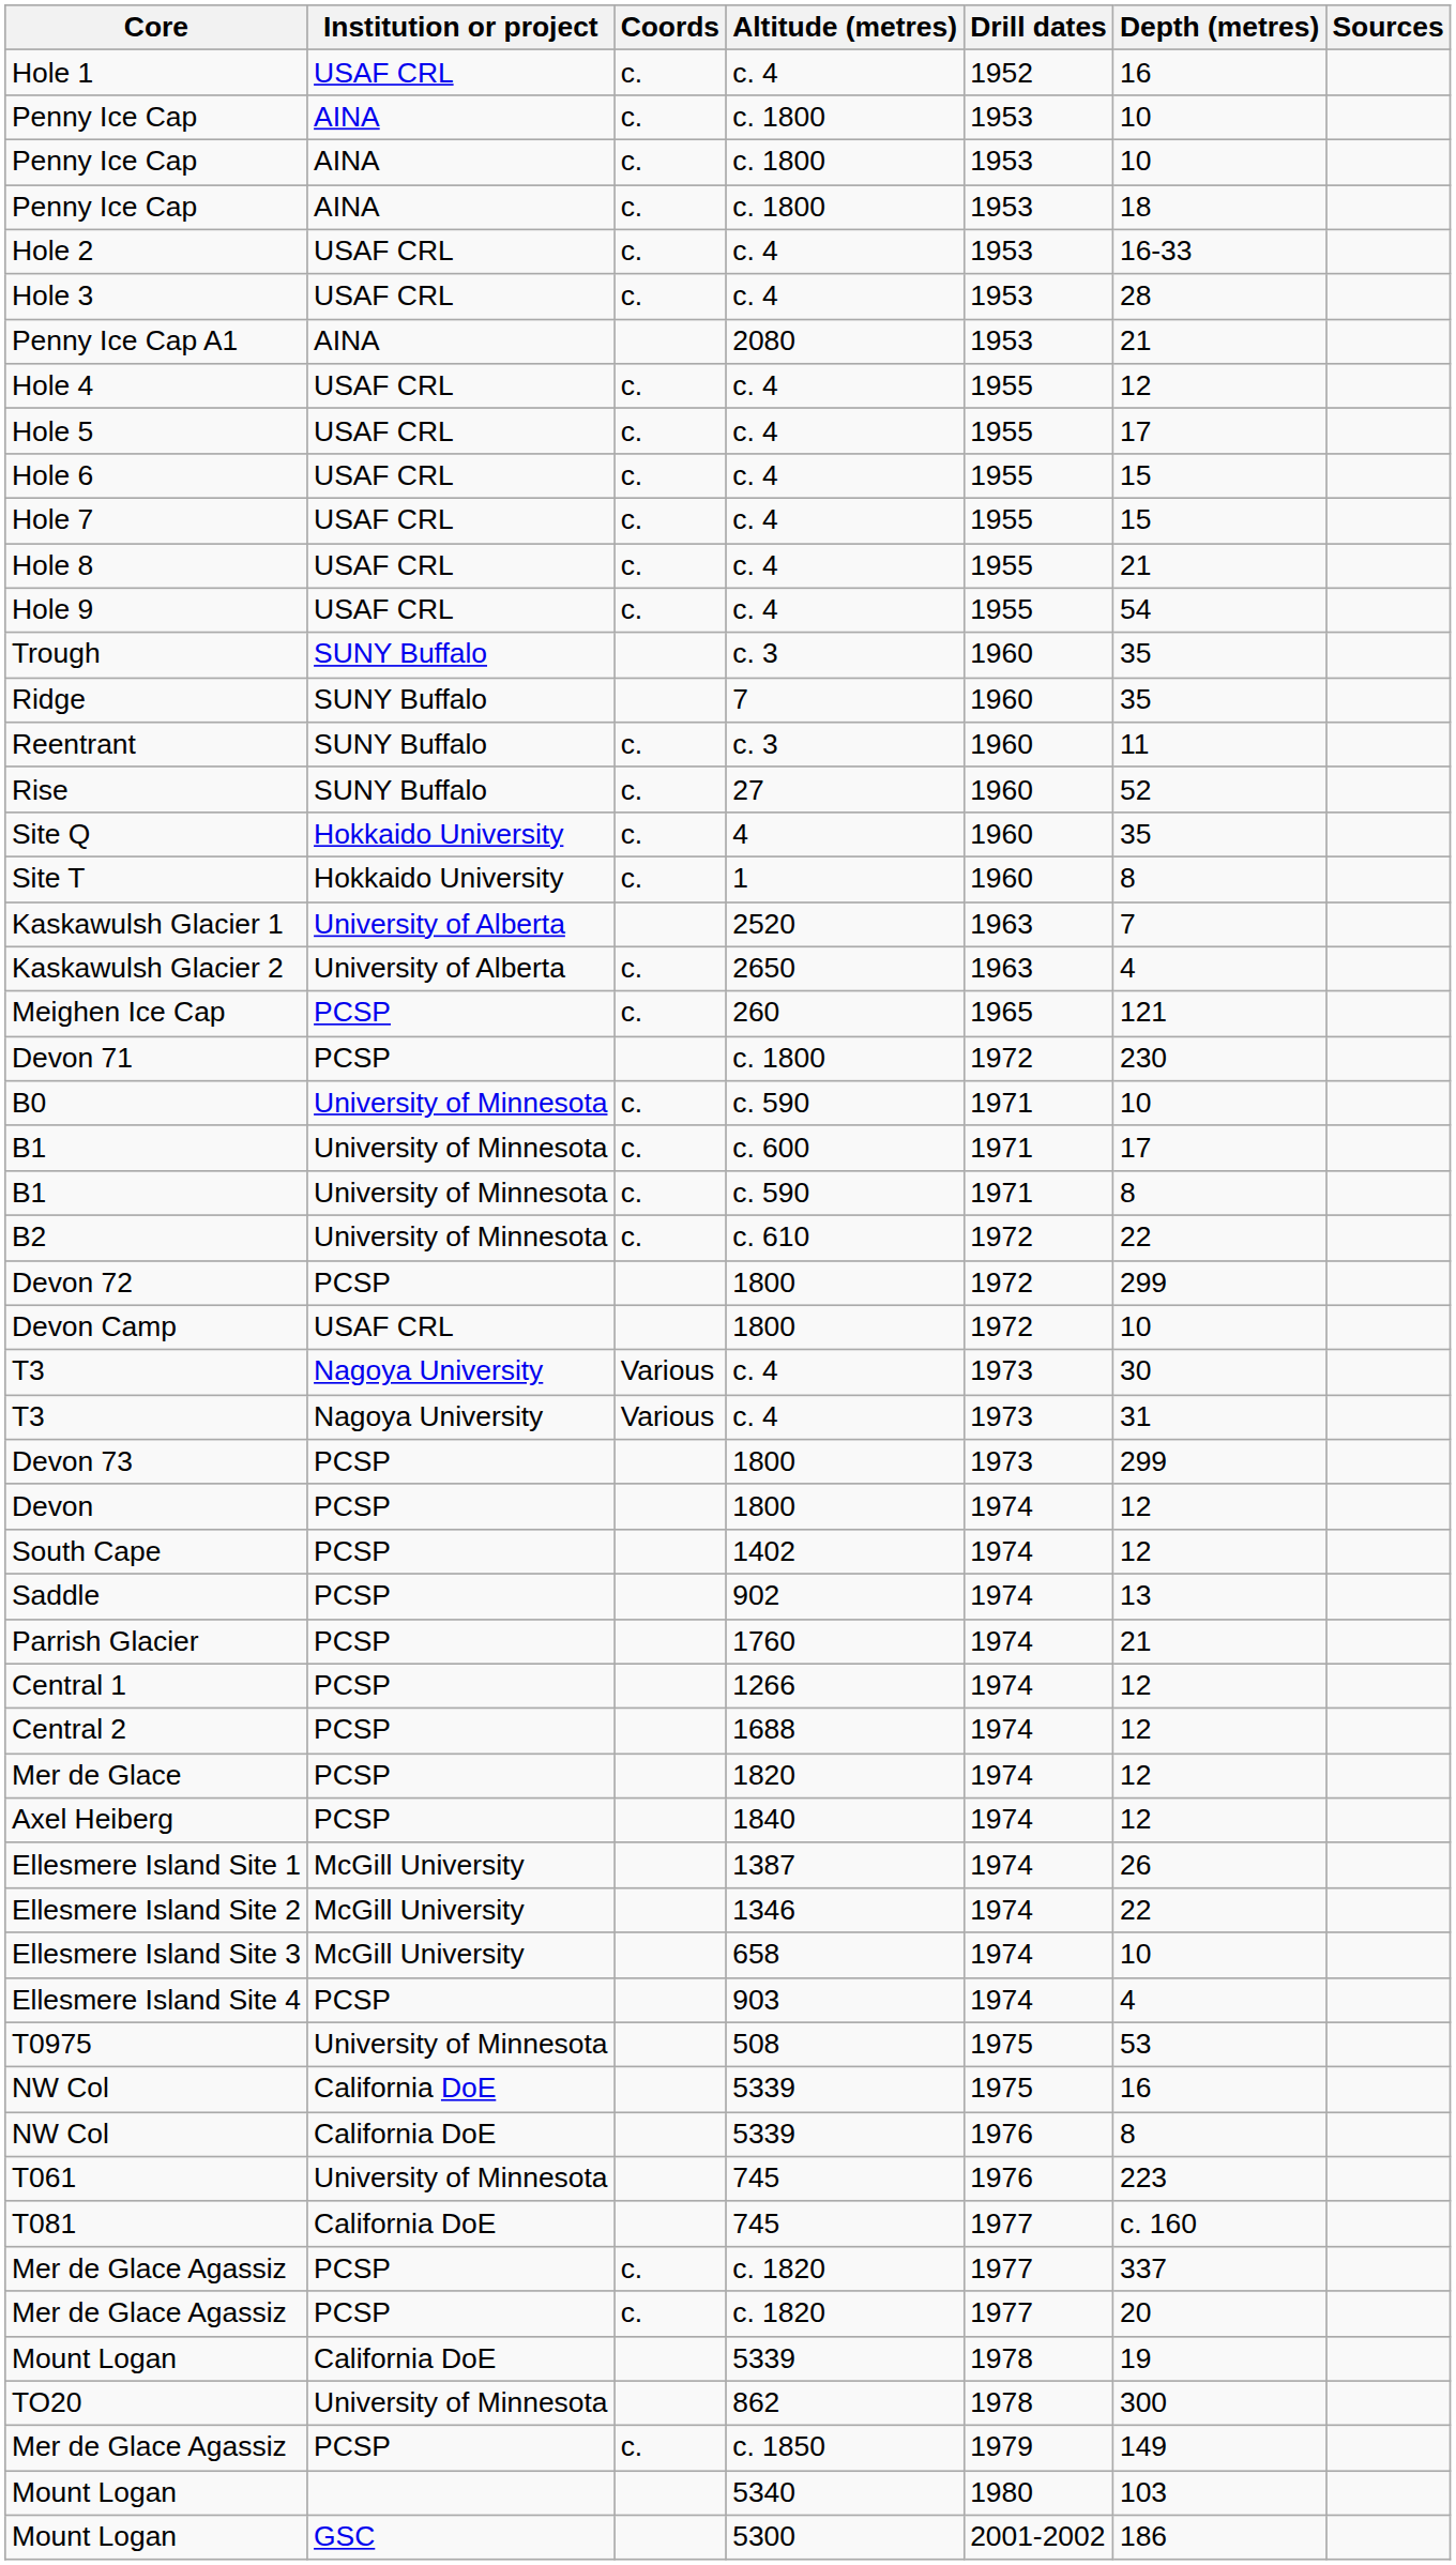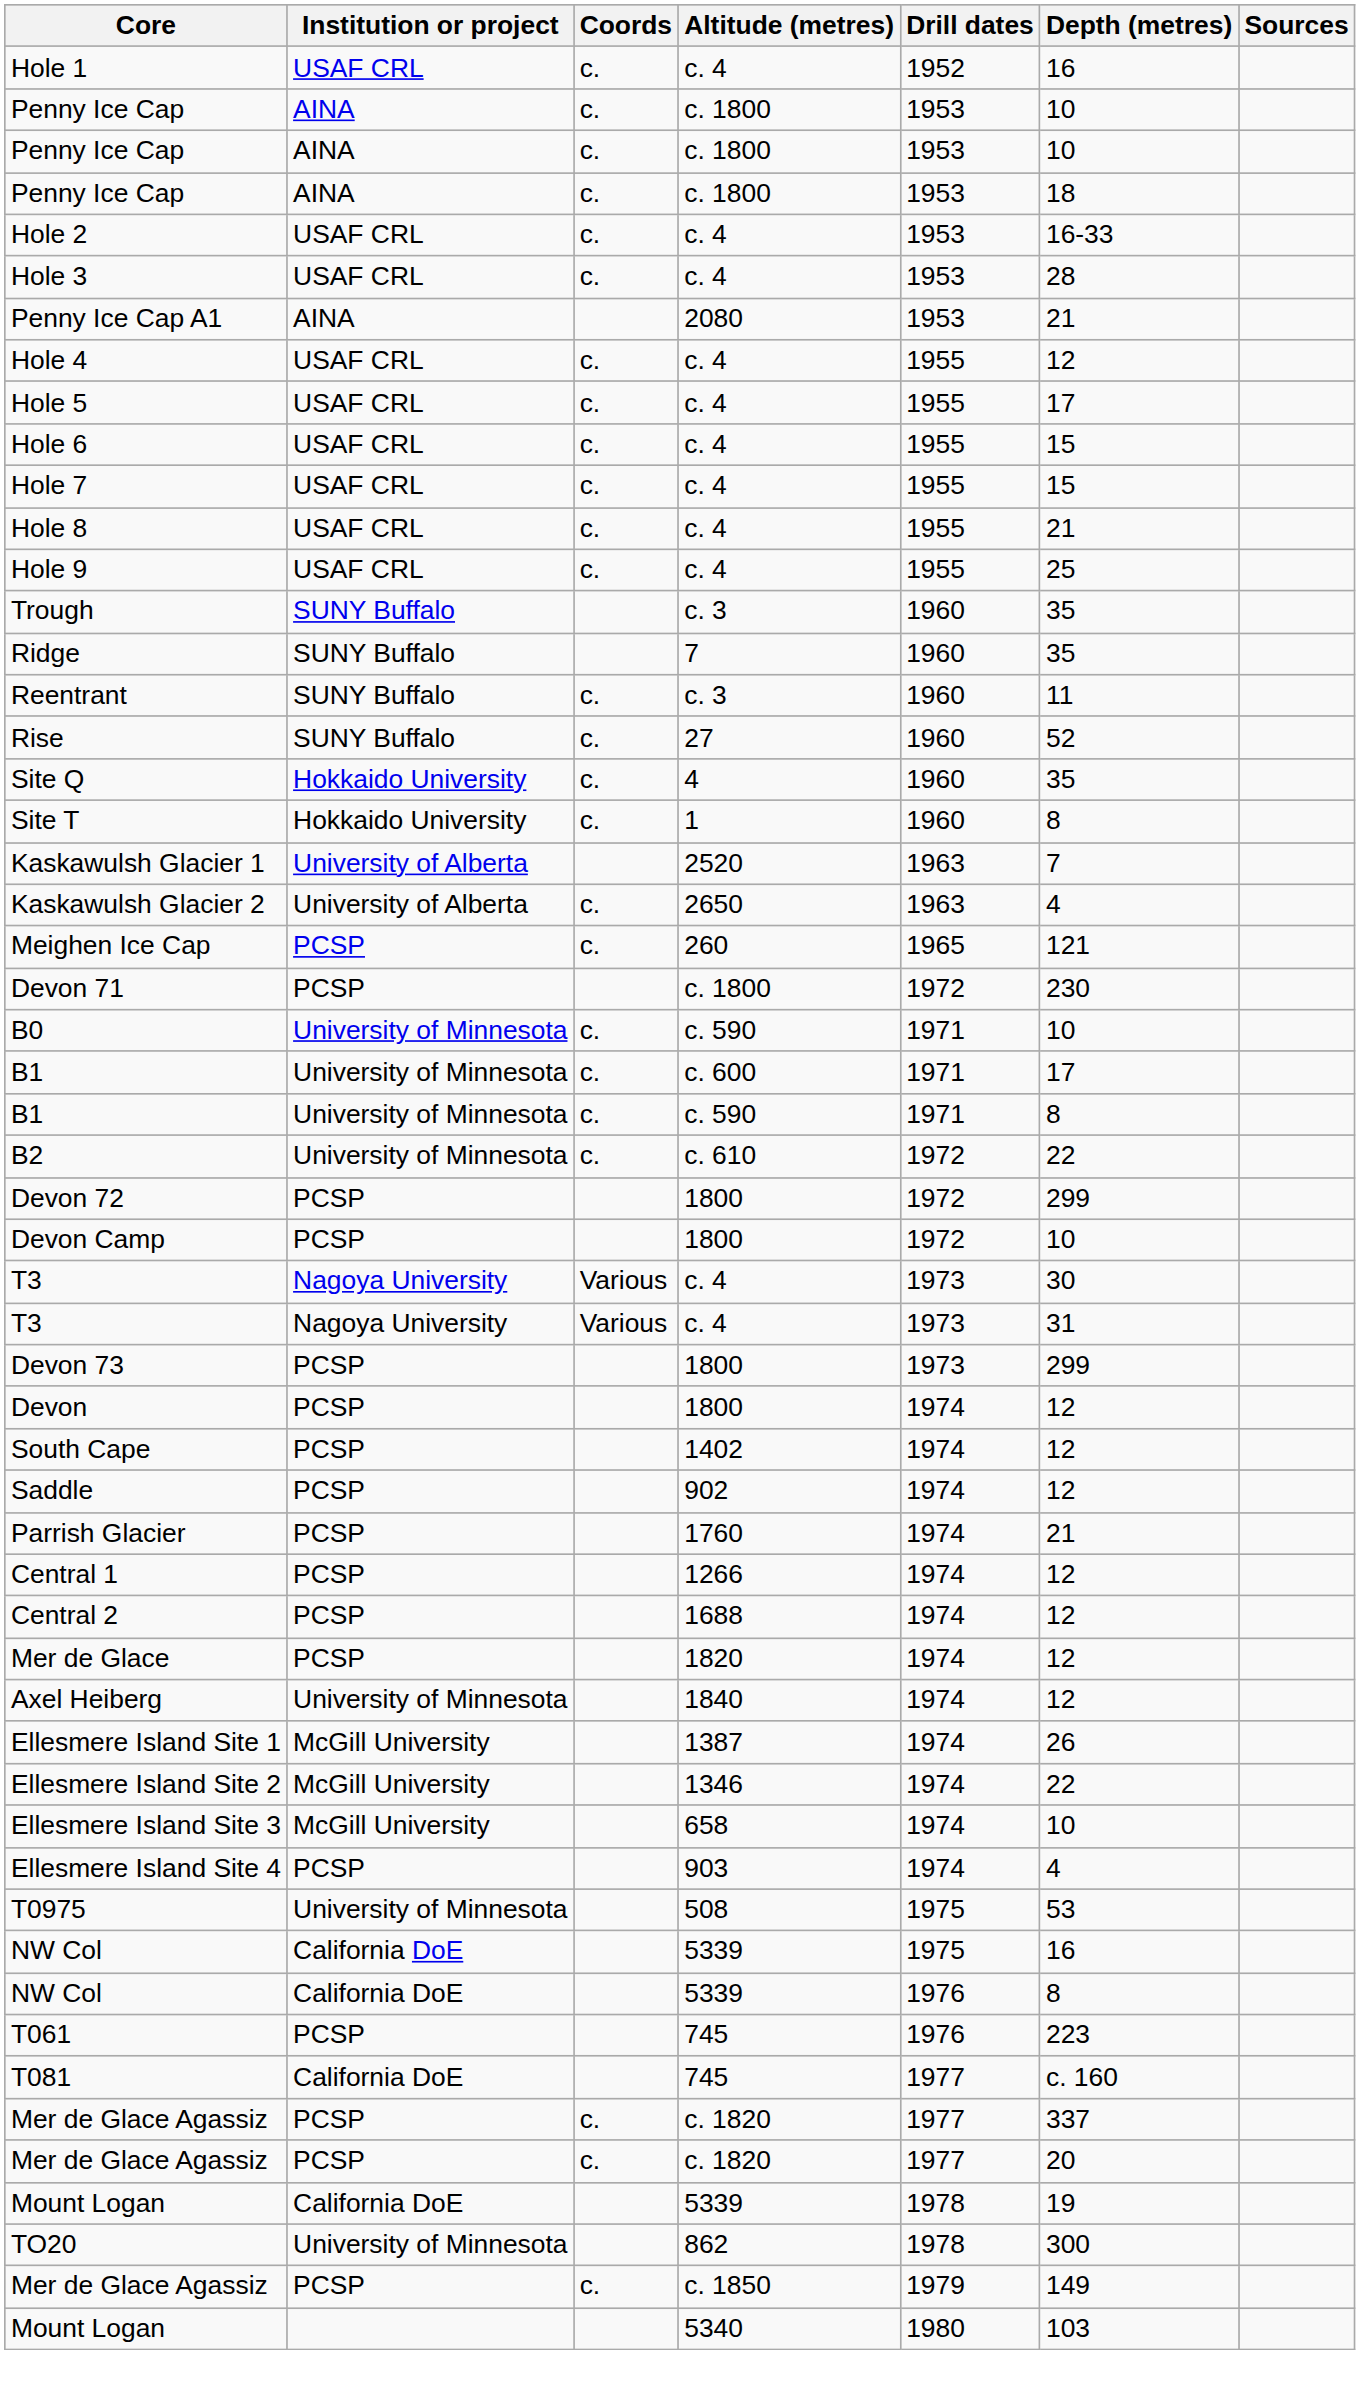Hole 9 | Depth (metres): 54 -> 25
Devon Camp | Institution or project: USAF CRL -> PCSP
Saddle | Depth (metres): 13 -> 12
Axel Heiberg | Institution or project: PCSP -> University of Minnesota
T061 | Institution or project: University of Minnesota -> PCSP
- row: Mount Logan | GSC | 5300 | 2001-2002 | 186
